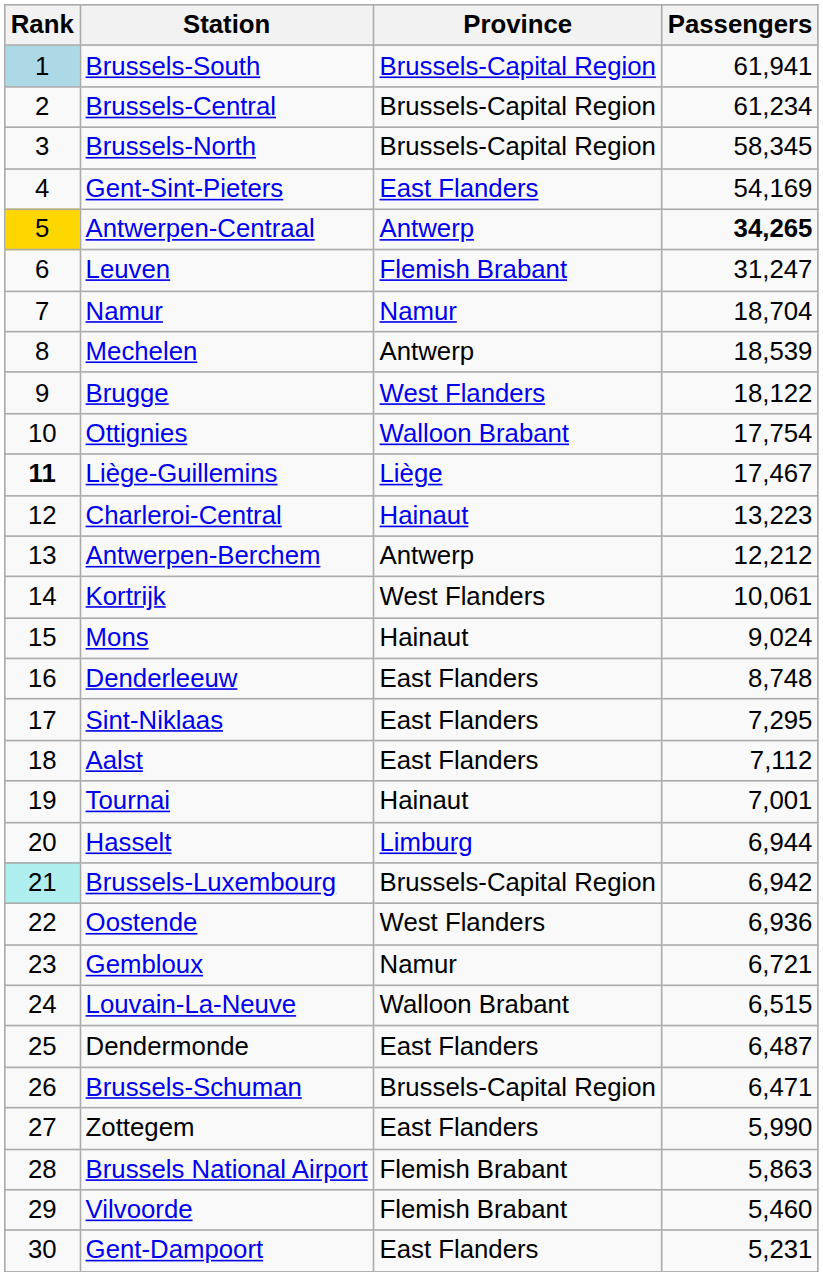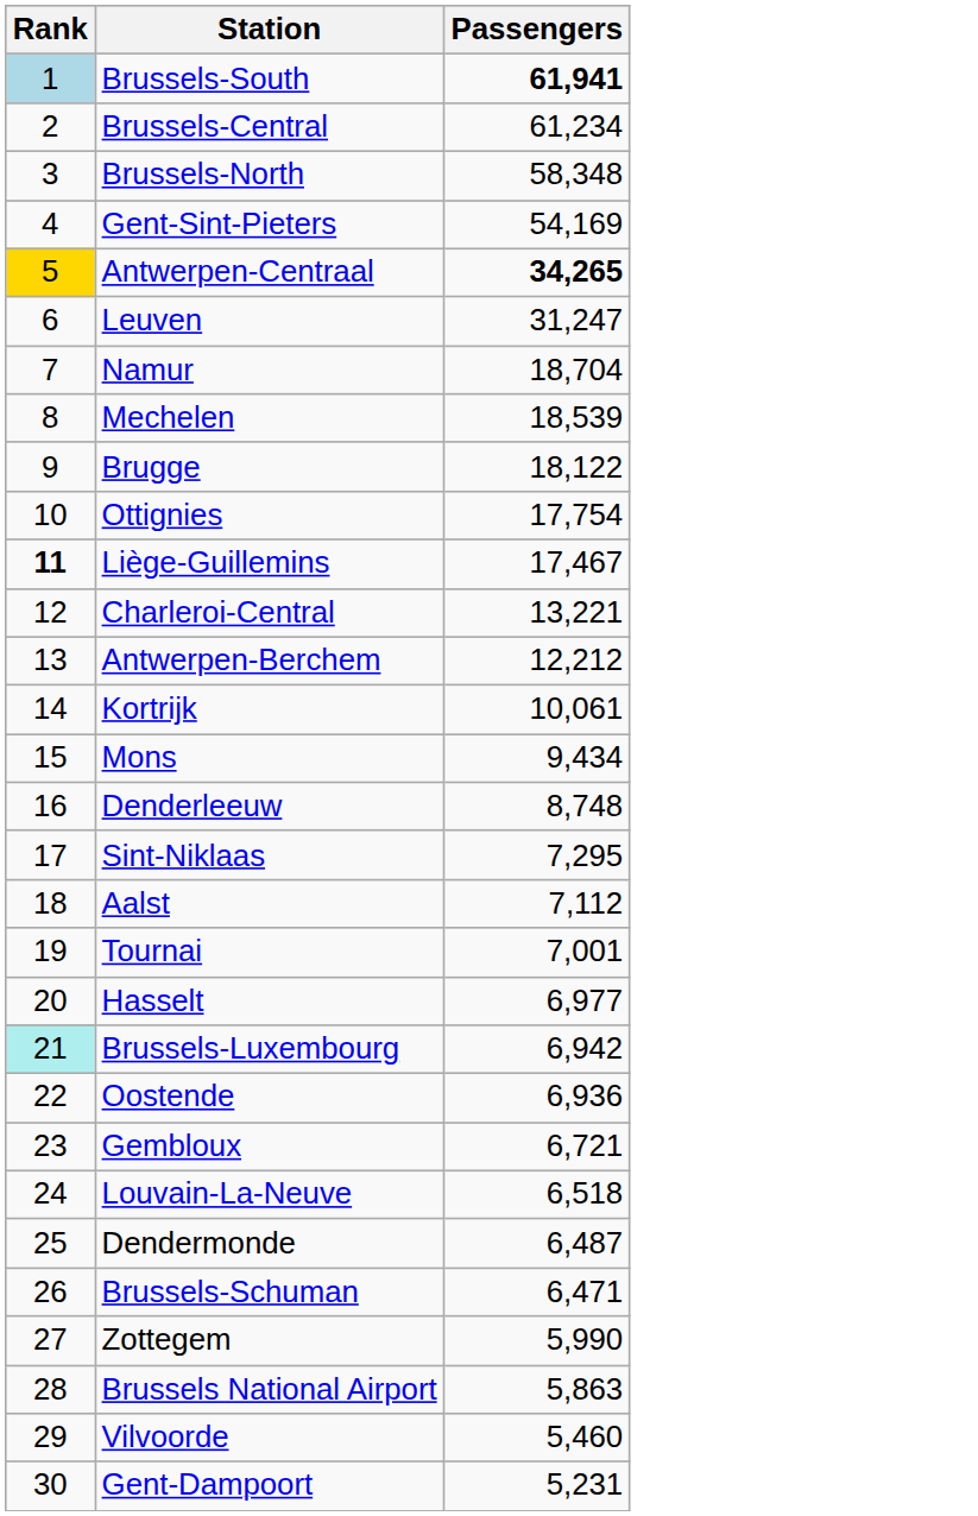- column: Province | Brussels-Capital Region | Brussels-Capital Region | Brussels-Capital Region | East Flanders | Antwerp | Flemish Brabant | Namur | Antwerp | West Flanders | Walloon Brabant | Liège | Hainaut | Antwerp | West Flanders | Hainaut | East Flanders | East Flanders | East Flanders | Hainaut | Limburg | Brussels-Capital Region | West Flanders | Namur | Walloon Brabant | East Flanders | Brussels-Capital Region | East Flanders | Flemish Brabant | Flemish Brabant | East Flanders
Brussels-South | Passengers: normal -> bold
Brussels-North | Passengers: 58,345 -> 58,348
Charleroi-Central | Passengers: 13,223 -> 13,221
Mons | Passengers: 9,024 -> 9,434
Hasselt | Passengers: 6,944 -> 6,977
Louvain-La-Neuve | Passengers: 6,515 -> 6,518
